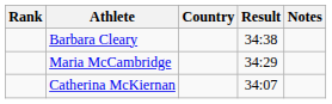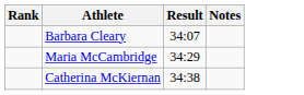- column: Country
Barbara Cleary | Result: 34:38 -> 34:07
Catherina McKiernan | Result: 34:07 -> 34:38
